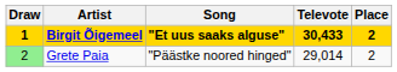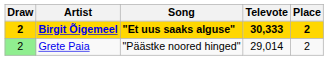Birgit Õigemeel | Draw: 1 -> 2
Birgit Õigemeel | Televote: 30,433 -> 30,333
